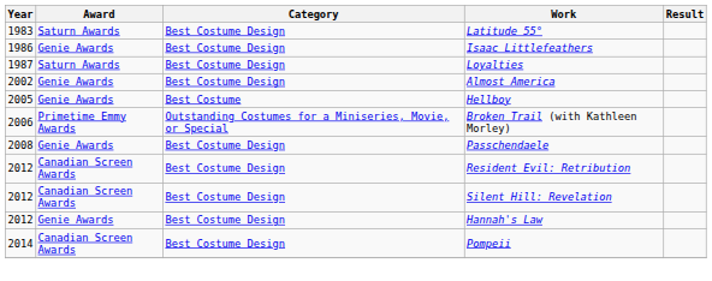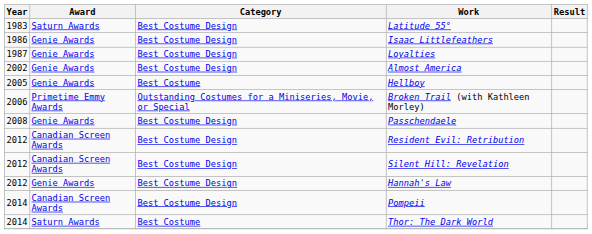Loyalties | Award: Saturn Awards -> Genie Awards
+ row: 2014 | Saturn Awards | Best Costume | Thor: The Dark World
